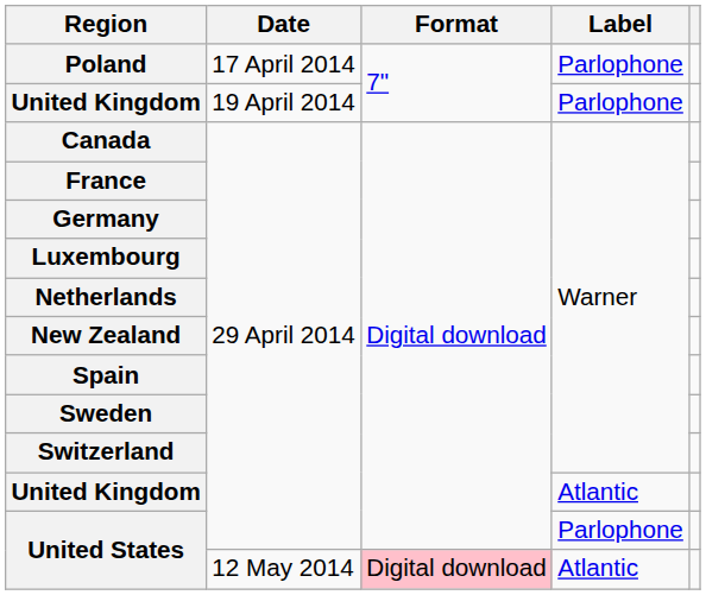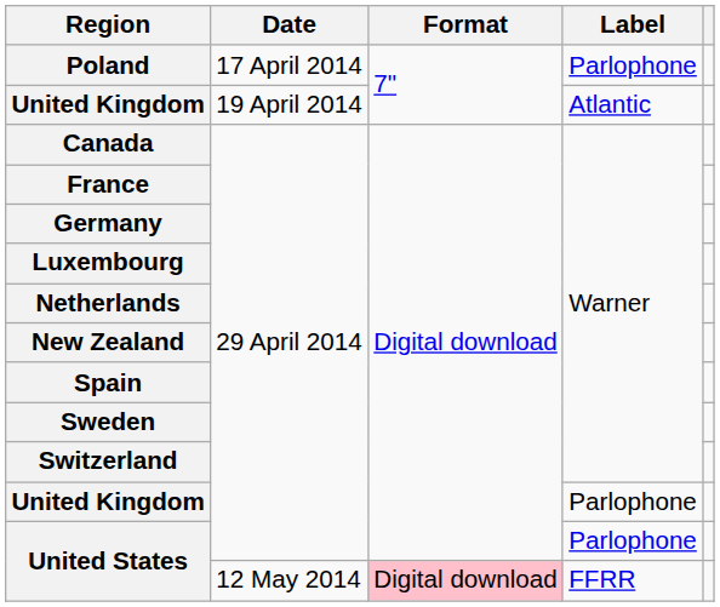United Kingdom / 19 April 2014 | Label: Parlophone -> Atlantic
United Kingdom / 29 April 2014 | Label: Atlantic -> Parlophone
United States / 12 May 2014 | Label: Atlantic -> FFRR
